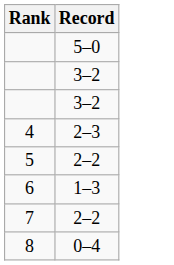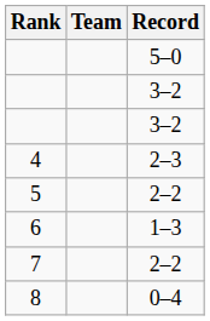+ column: Team
